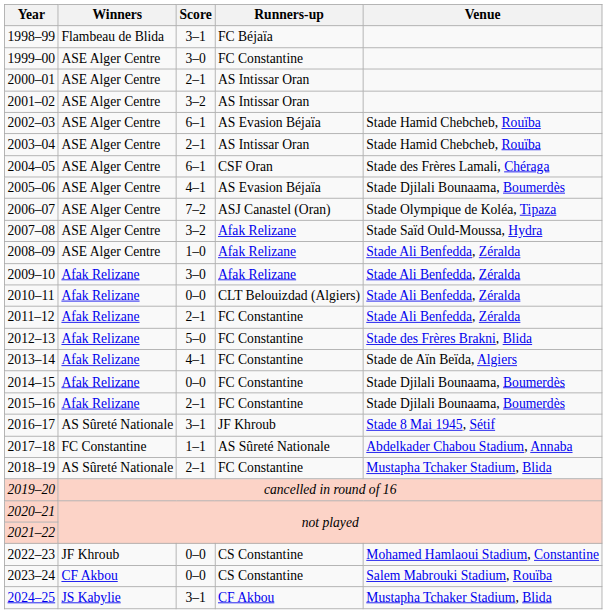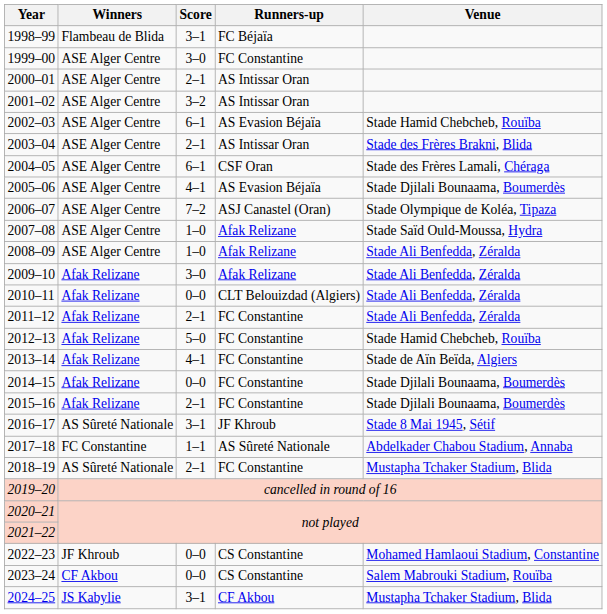2003–04 | Venue: Stade Hamid Chebcheb, Rouïba -> Stade des Frères Brakni, Blida
2007–08 | Score: 3–2 -> 1–0
2012–13 | Venue: Stade des Frères Brakni, Blida -> Stade Hamid Chebcheb, Rouïba
